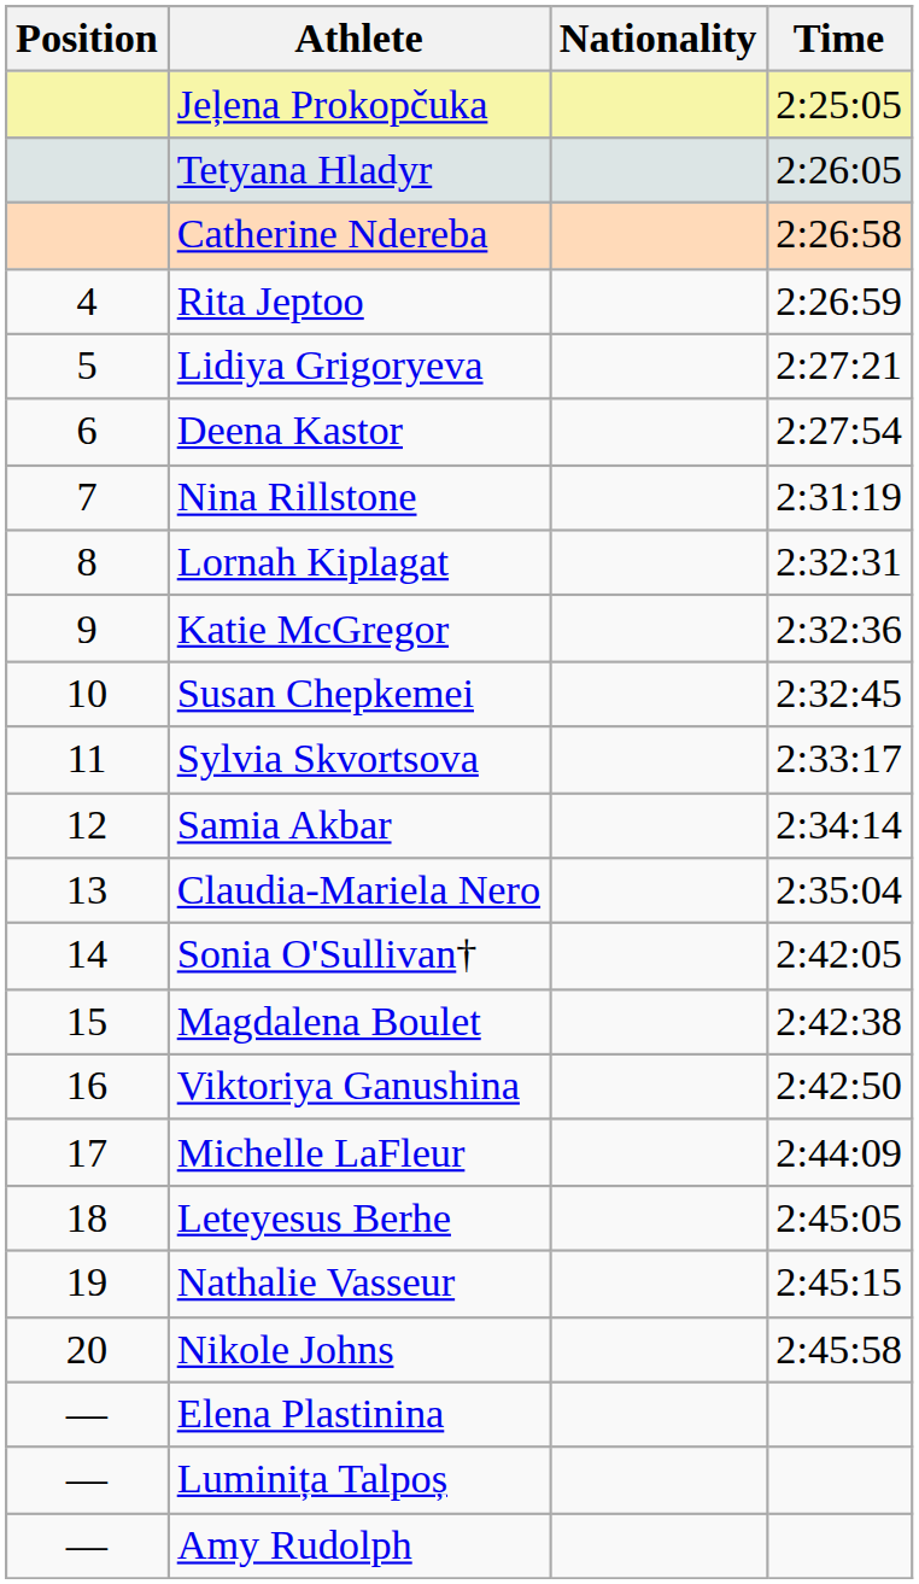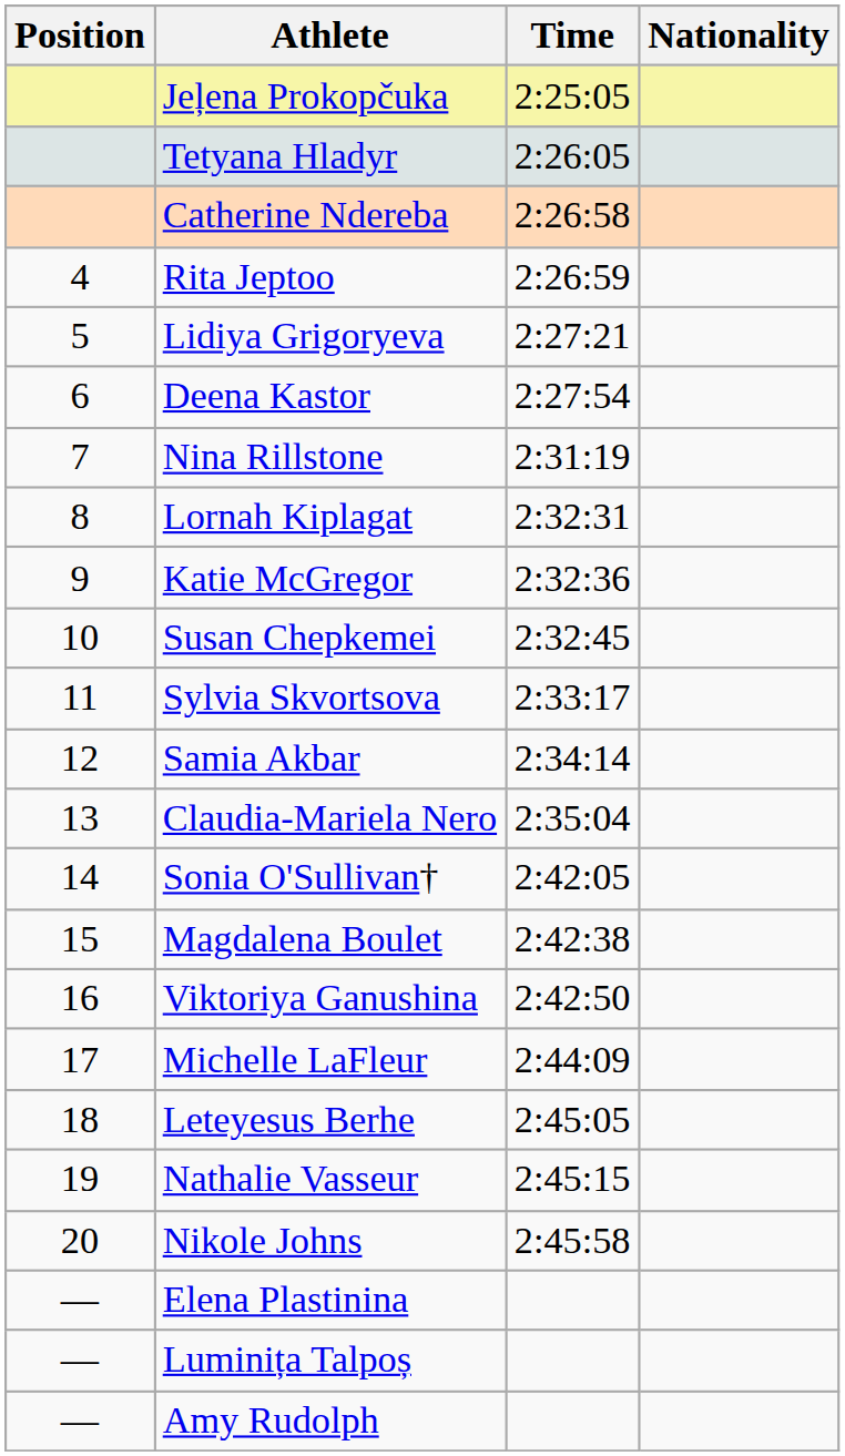columns swapped: Nationality <-> Time
